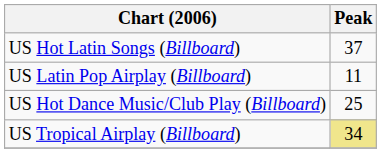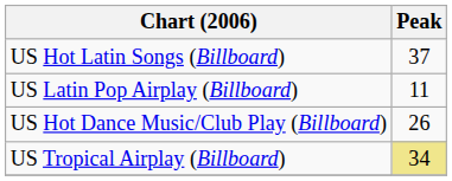US Hot Dance Music/Club Play (Billboard) | Peak: 25 -> 26
